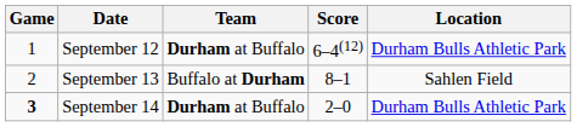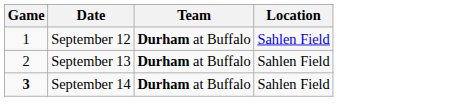- column: Score | 6–4(12) | 8–1 | 2–0
September 12 | Location: Durham Bulls Athletic Park -> Sahlen Field
September 13 | Team: Buffalo at Durham -> Durham at Buffalo
September 14 | Location: Durham Bulls Athletic Park -> Sahlen Field
